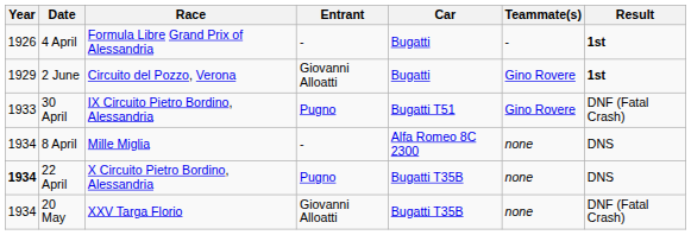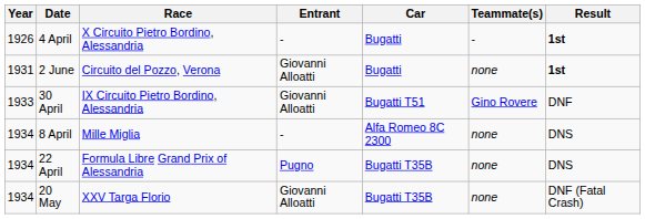4 April | Race: Formula Libre Grand Prix of Alessandria -> X Circuito Pietro Bordino, Alessandria
2 June | Year: 1929 -> 1931
2 June | Teammate(s): Gino Rovere -> none
30 April | Entrant: Pugno -> Giovanni Alloatti
30 April | Result: DNF (Fatal Crash) -> DNF
22 April | Year: bold -> normal
22 April | Race: X Circuito Pietro Bordino, Alessandria -> Formula Libre Grand Prix of Alessandria
